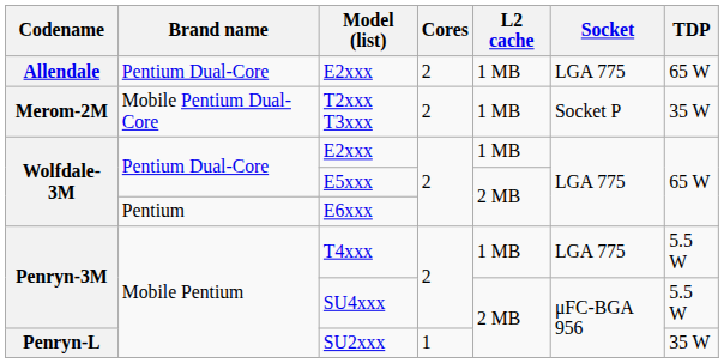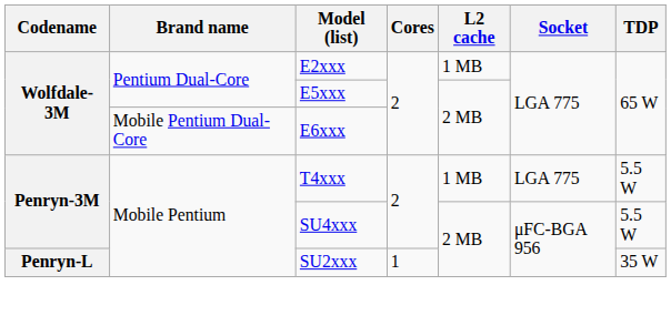- row: Allendale | Pentium Dual-Core | E2xxx | 2 | 1 MB | LGA 775 | 65 W
- row: Merom-2M | Mobile Pentium Dual-Core | T2xxx T3xxx | 2 | 1 MB | Socket P | 35 W
E6xxx | Brand name: Pentium -> Mobile Pentium Dual-Core
